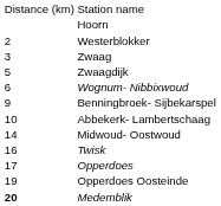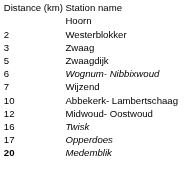+ row: 7 | Wijzend
- row: 9 | Benningbroek- Sijbekarspel
Midwoud- Oostwoud | column 1: 14 -> 12
- row: 19 | Opperdoes Oosteinde
